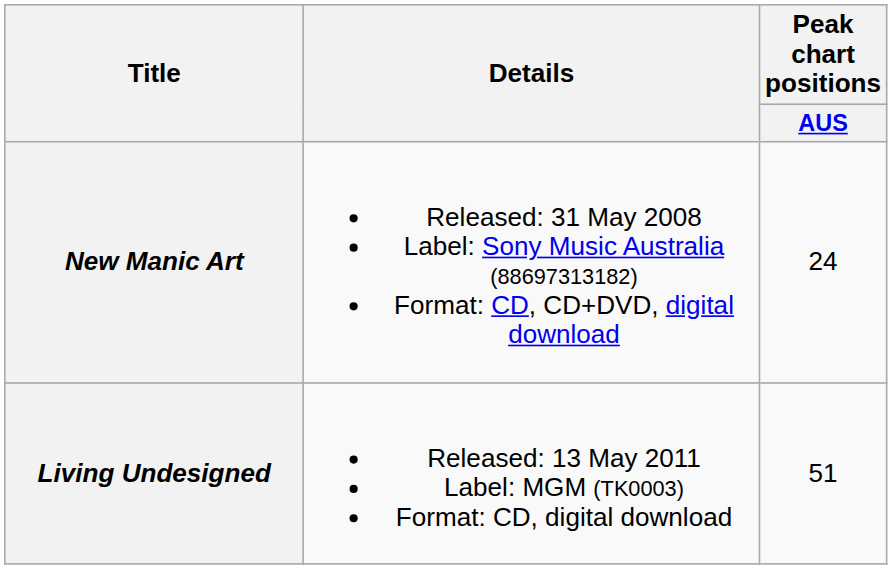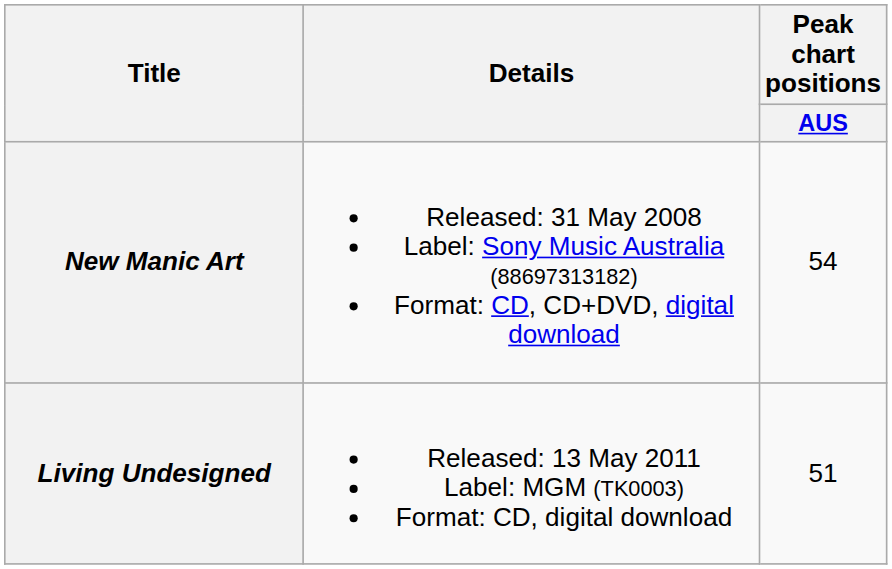New Manic Art | Peak chart positions / AUS: 24 -> 54
